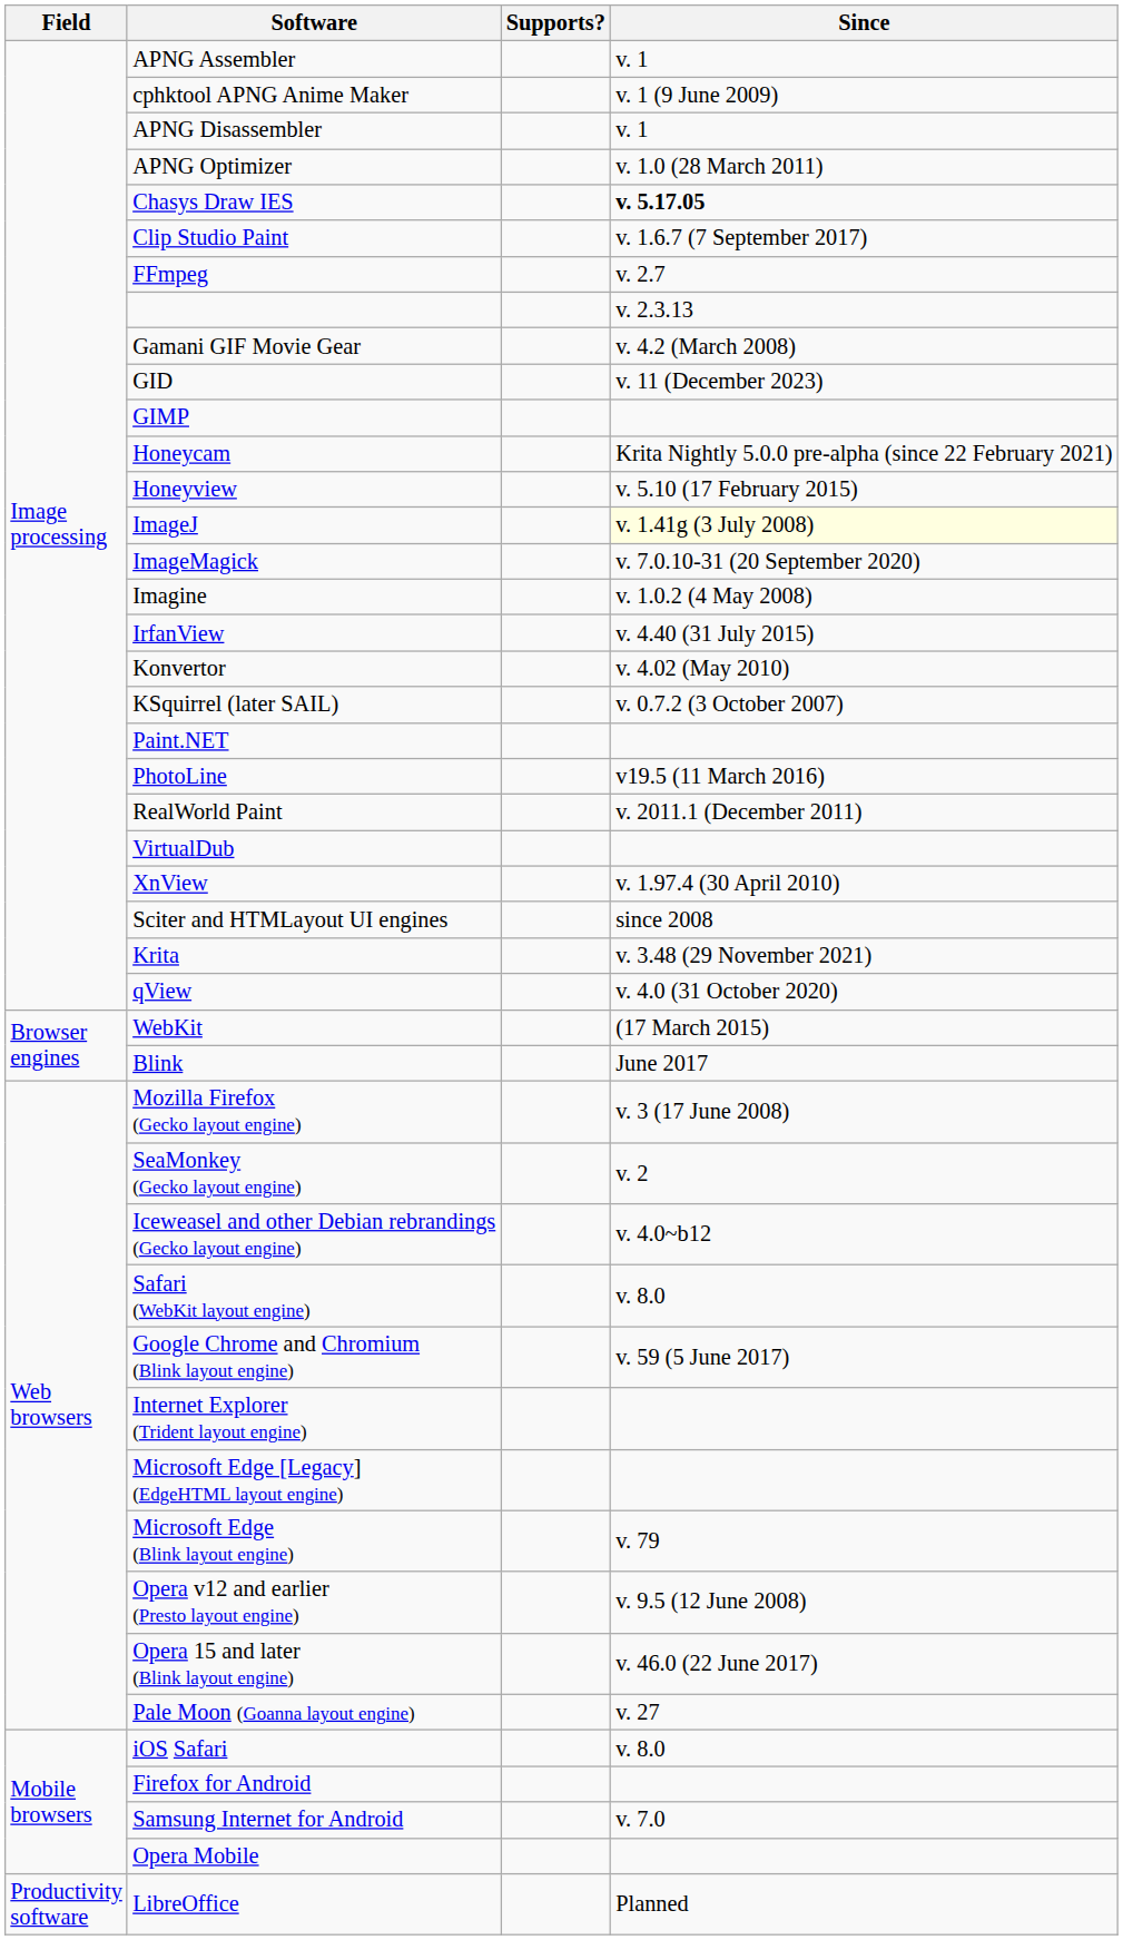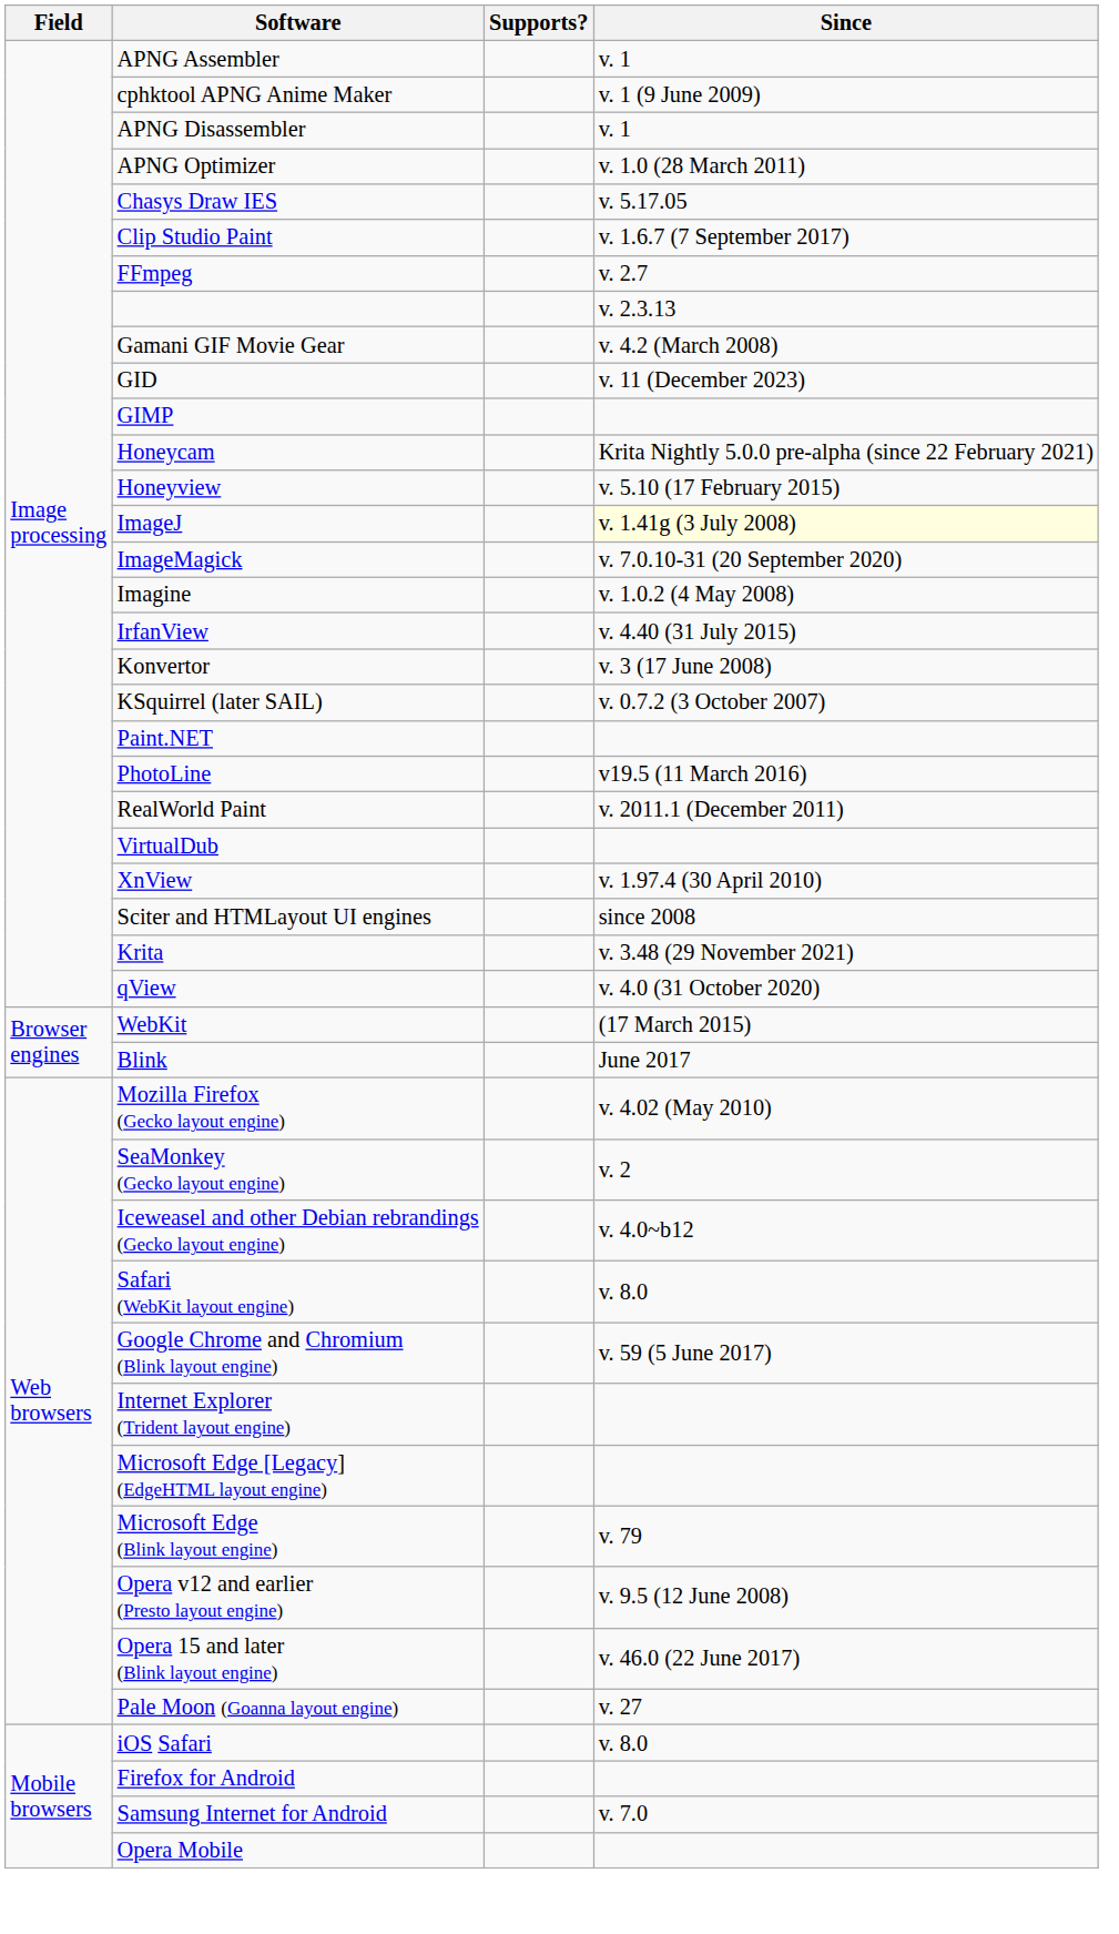Chasys Draw IES | Since: bold -> normal
Konvertor | Since: v. 4.02 (May 2010) -> v. 3 (17 June 2008)
Mozilla Firefox (Gecko layout engine) | Since: v. 3 (17 June 2008) -> v. 4.02 (May 2010)
- row: Productivity software | LibreOffice | Planned
